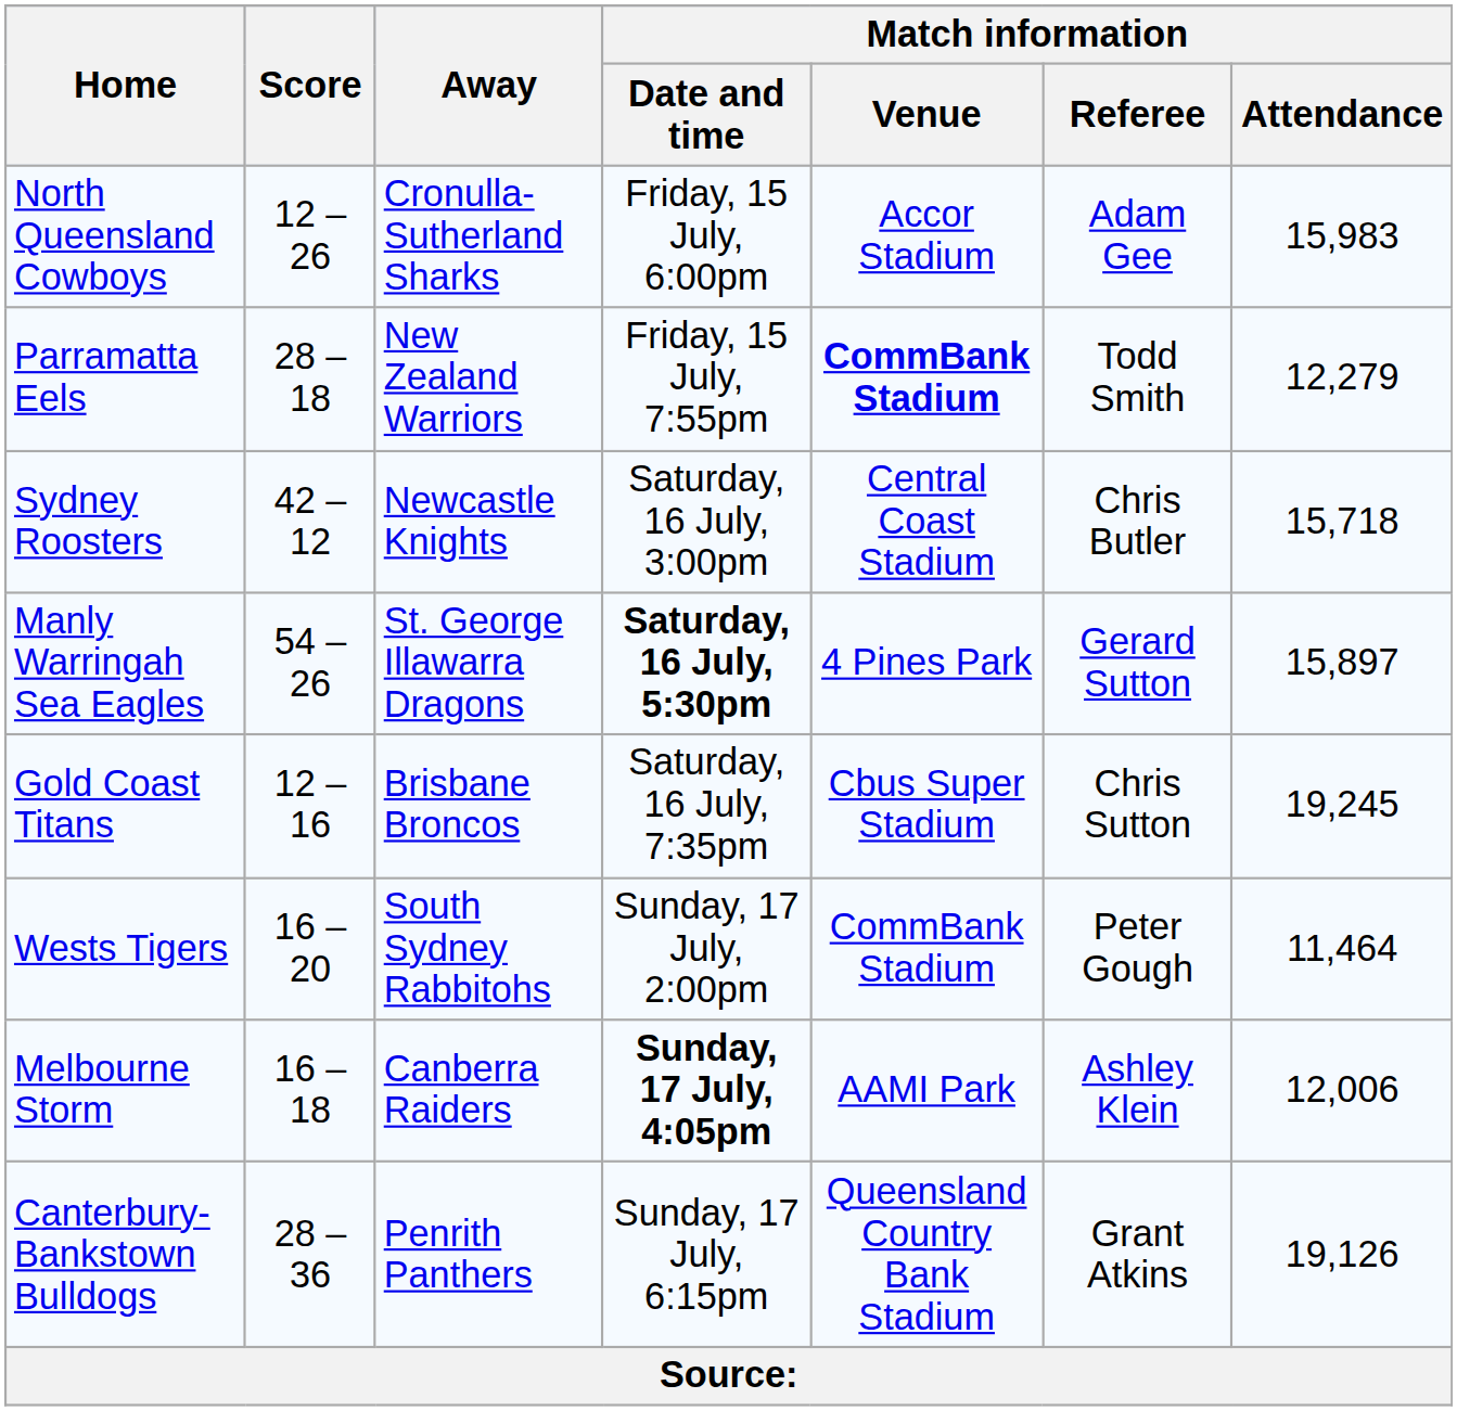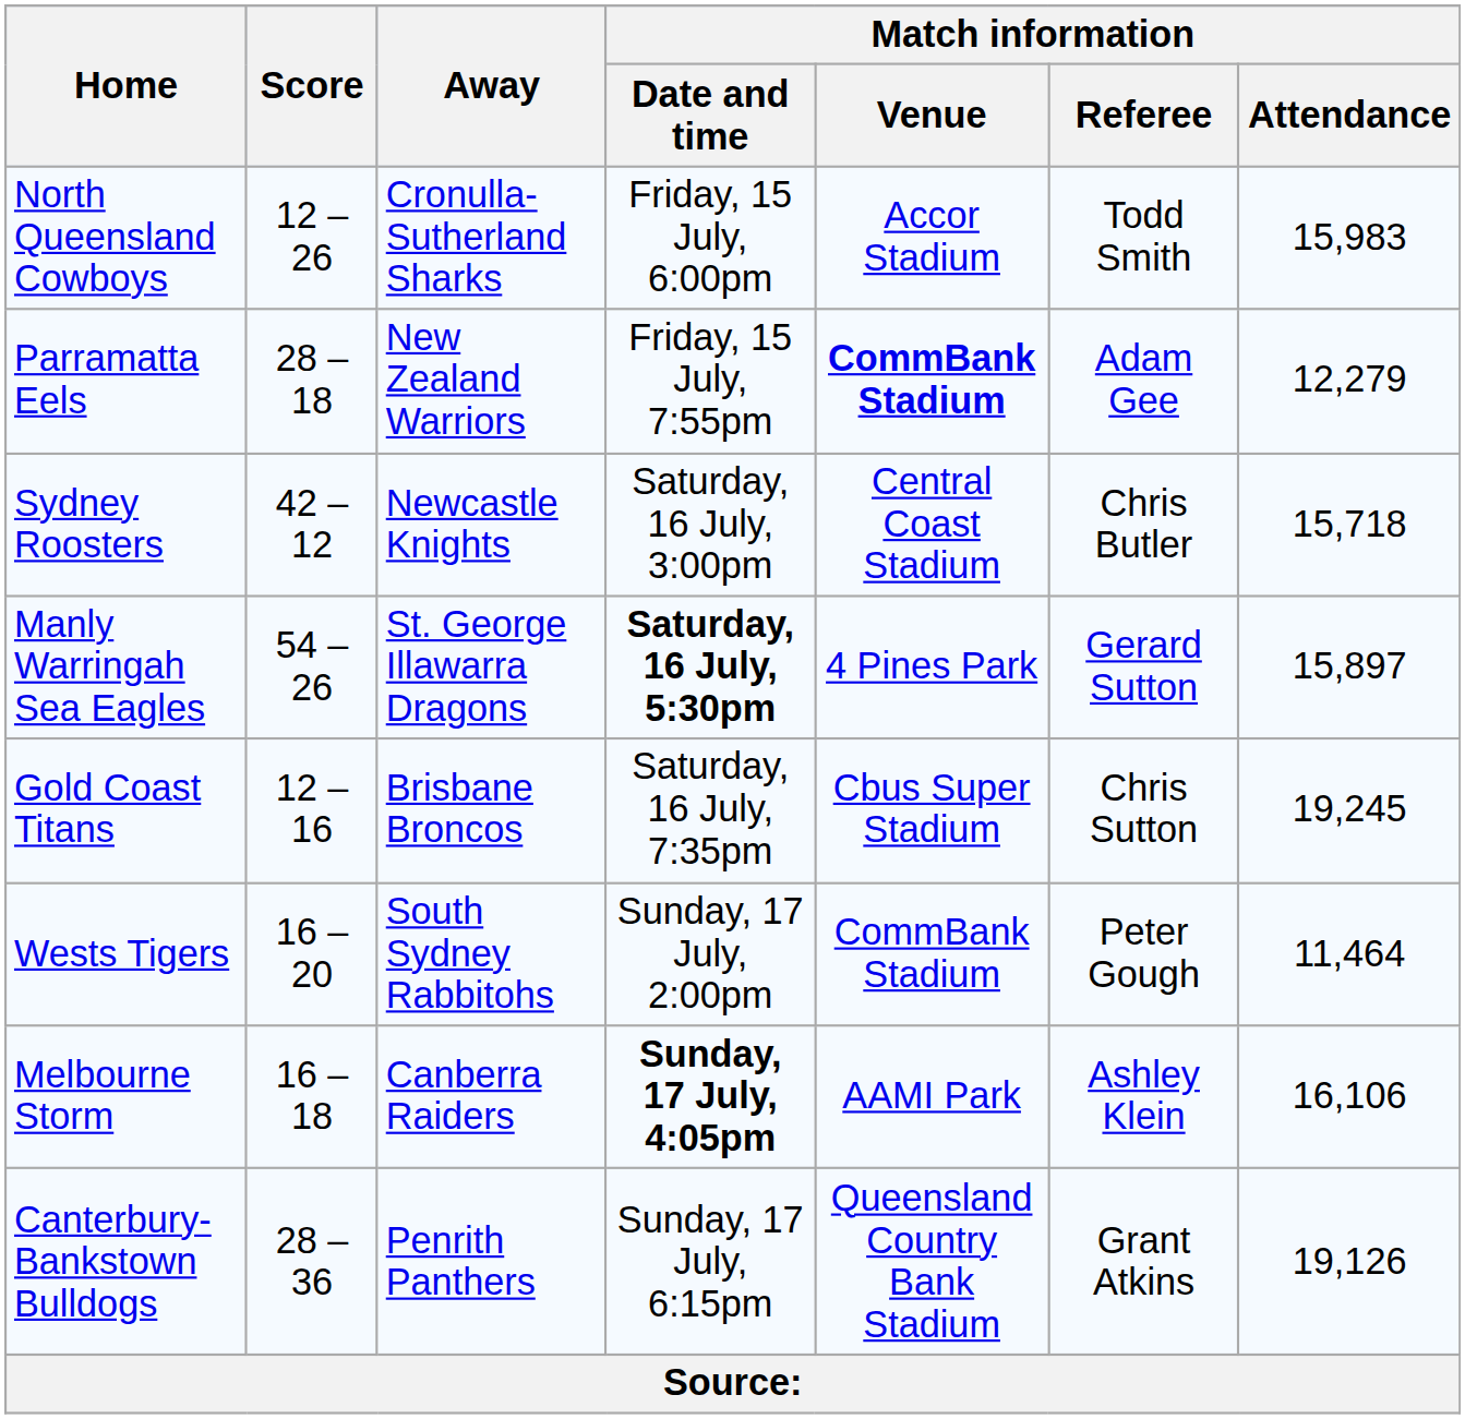North Queensland Cowboys | Match information / Referee: Adam Gee -> Todd Smith
Parramatta Eels | Match information / Referee: Todd Smith -> Adam Gee
Melbourne Storm | Match information / Attendance: 12,006 -> 16,106
